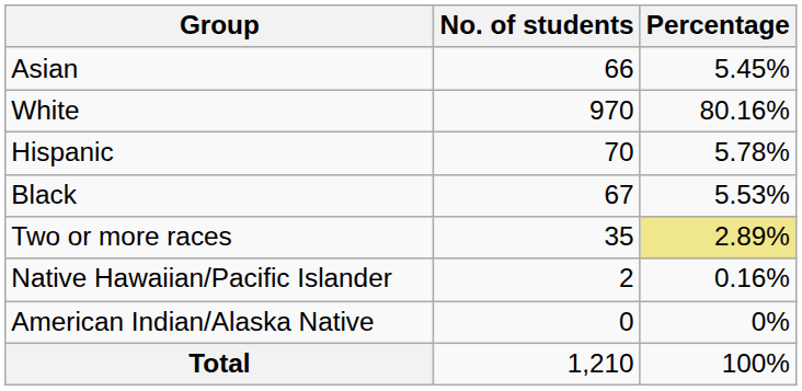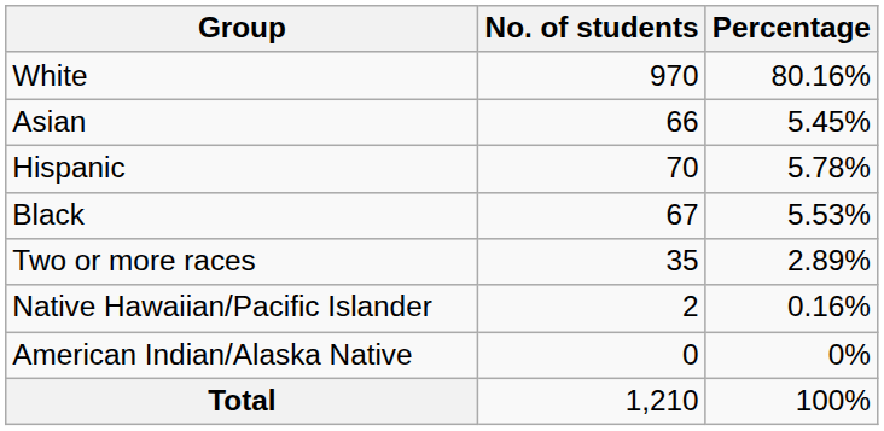rows swapped: White <-> Asian
Two or more races | Percentage: khaki background -> no background
